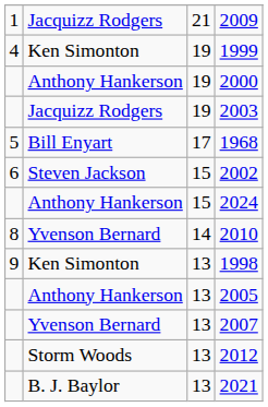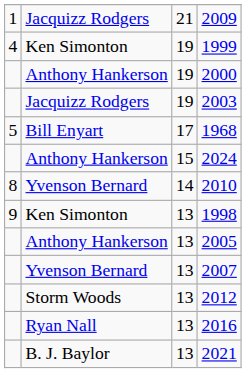- row: 6 | Steven Jackson | 15 | 2002
+ row: Ryan Nall | 13 | 2016
